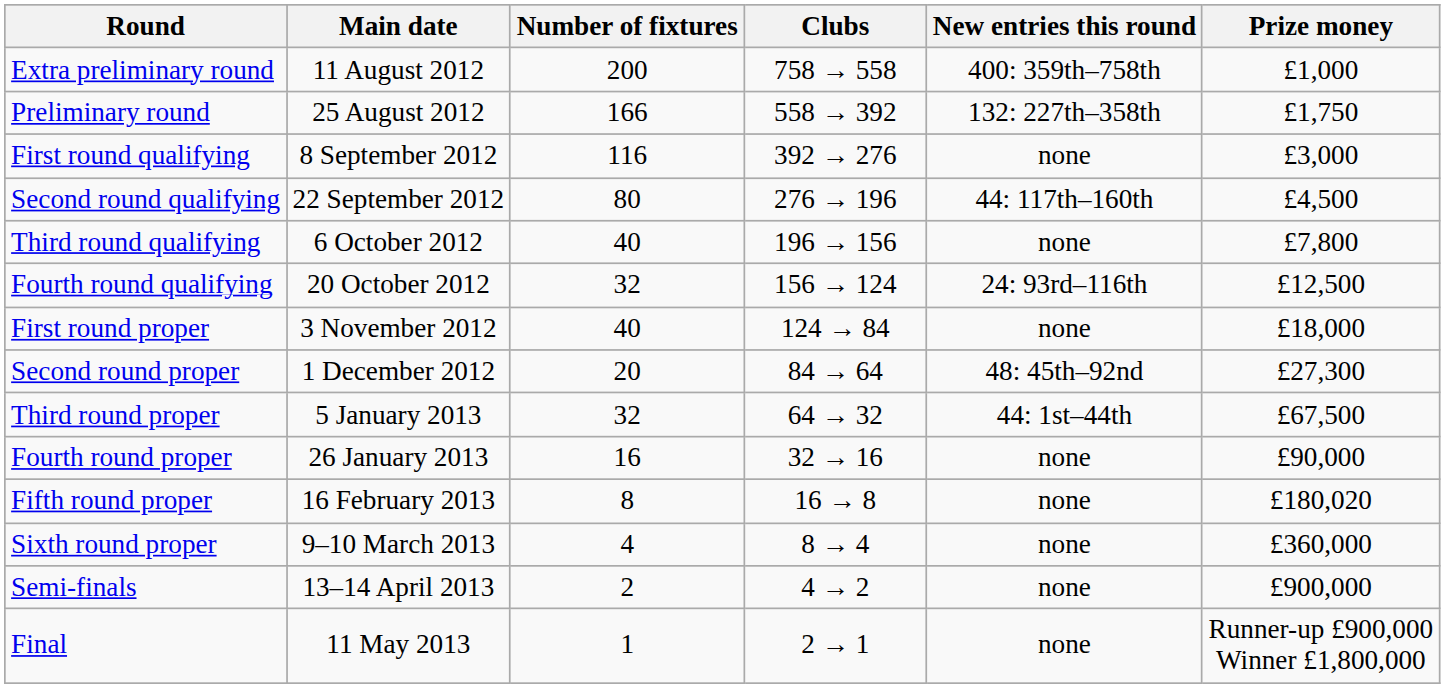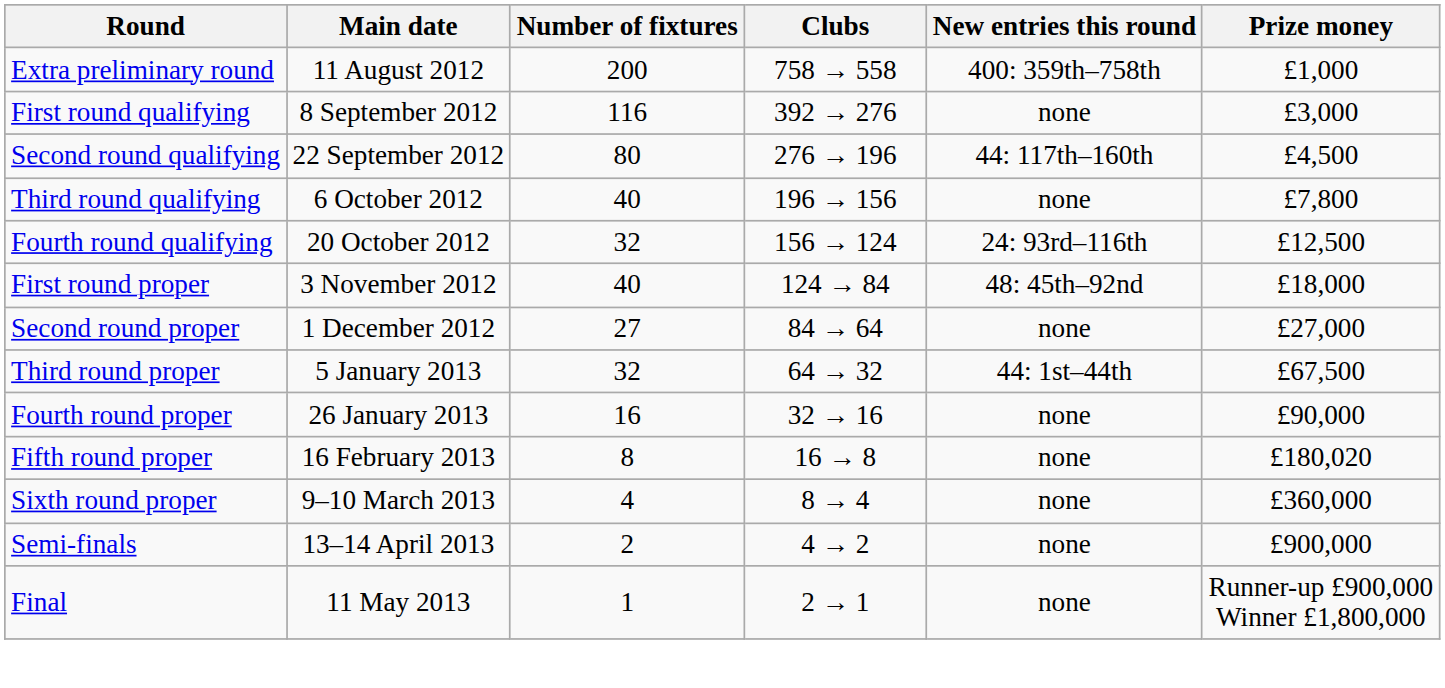- row: Preliminary round | 25 August 2012 | 166 | 558 → 392 | 132: 227th–358th | £1,750
First round proper | New entries this round: none -> 48: 45th–92nd
Second round proper | Number of fixtures: 20 -> 27
Second round proper | New entries this round: 48: 45th–92nd -> none
Second round proper | Prize money: £27,300 -> £27,000
